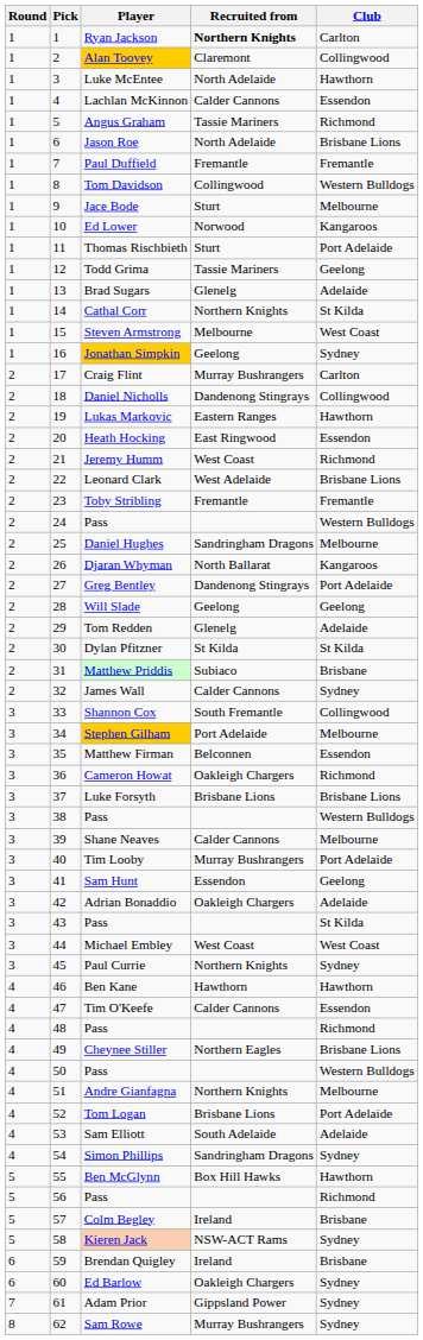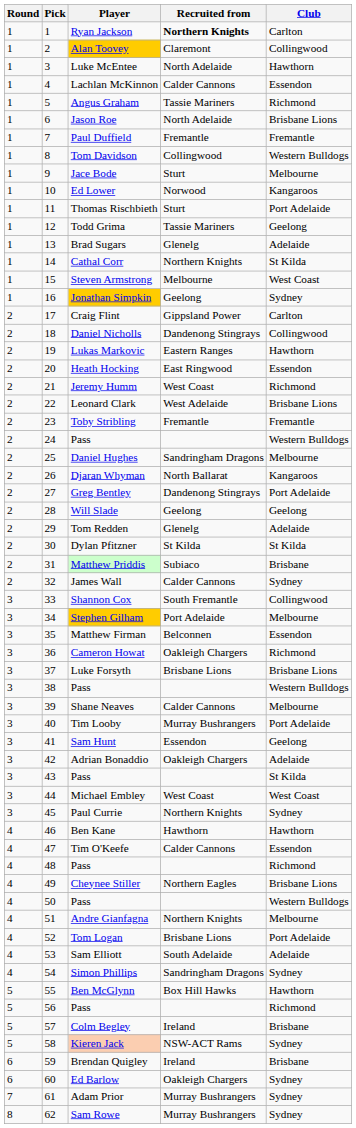Craig Flint | Recruited from: Murray Bushrangers -> Gippsland Power
Adam Prior | Recruited from: Gippsland Power -> Murray Bushrangers
